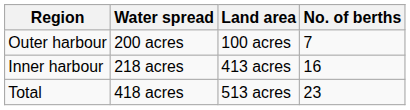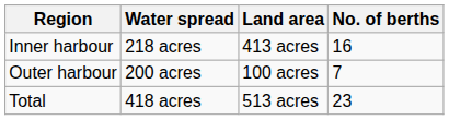rows swapped: Inner harbour <-> Outer harbour
